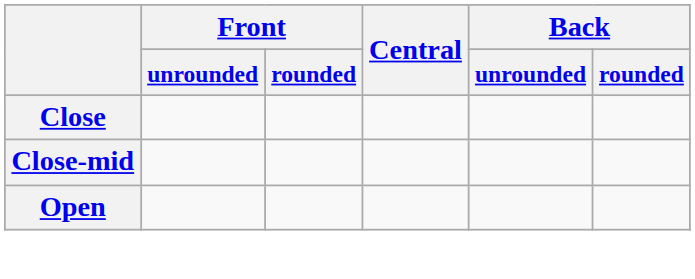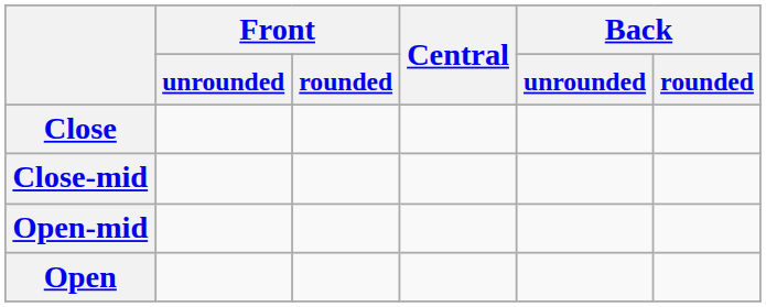+ row: Open-mid
